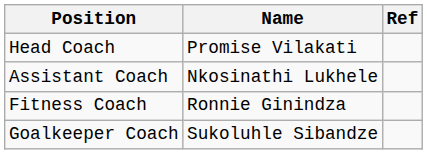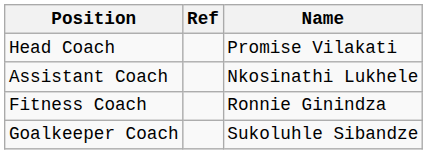columns swapped: Name <-> Ref
